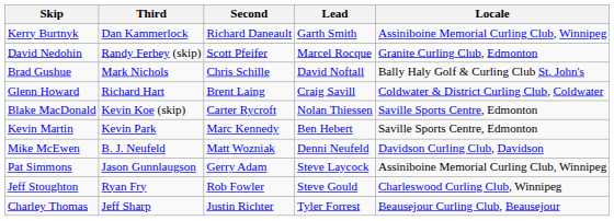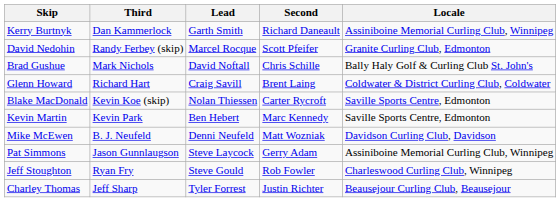columns swapped: Second <-> Lead
